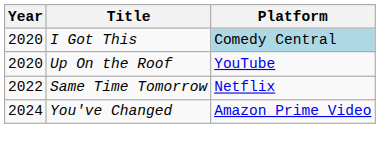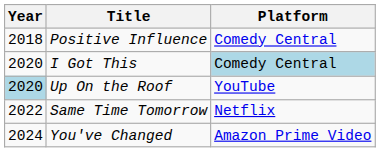+ row: 2018 | Positive Influence | Comedy Central
Up On the Roof | Year: no background -> lightblue background
